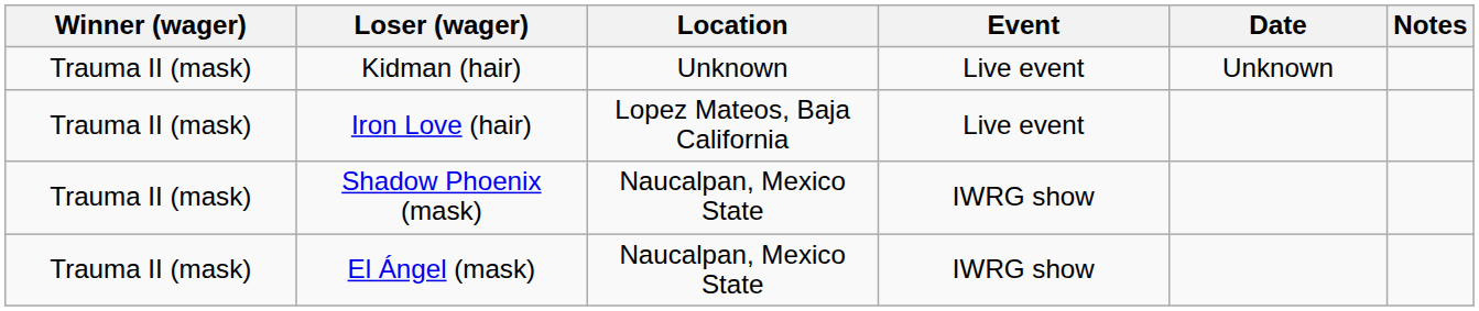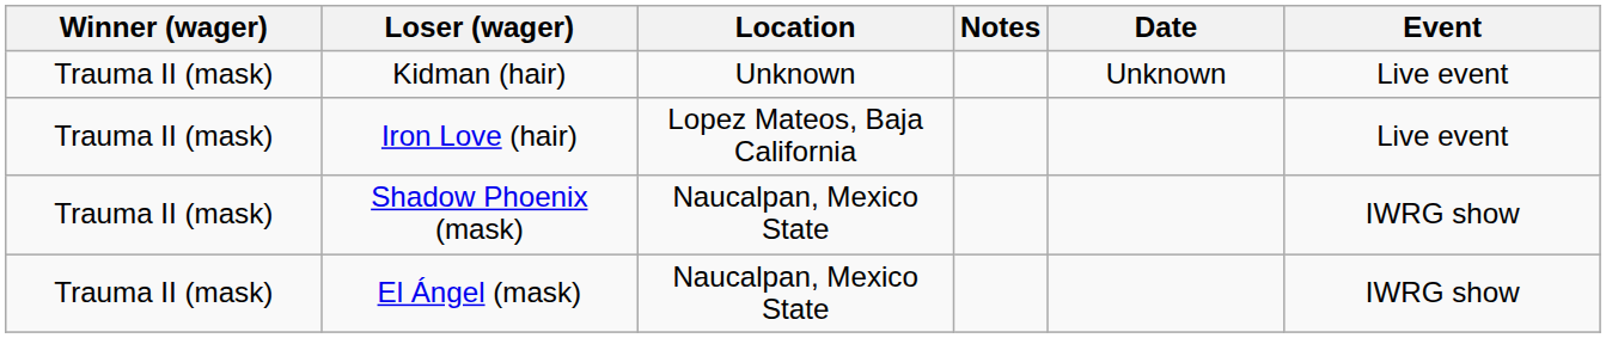columns swapped: Event <-> Notes
